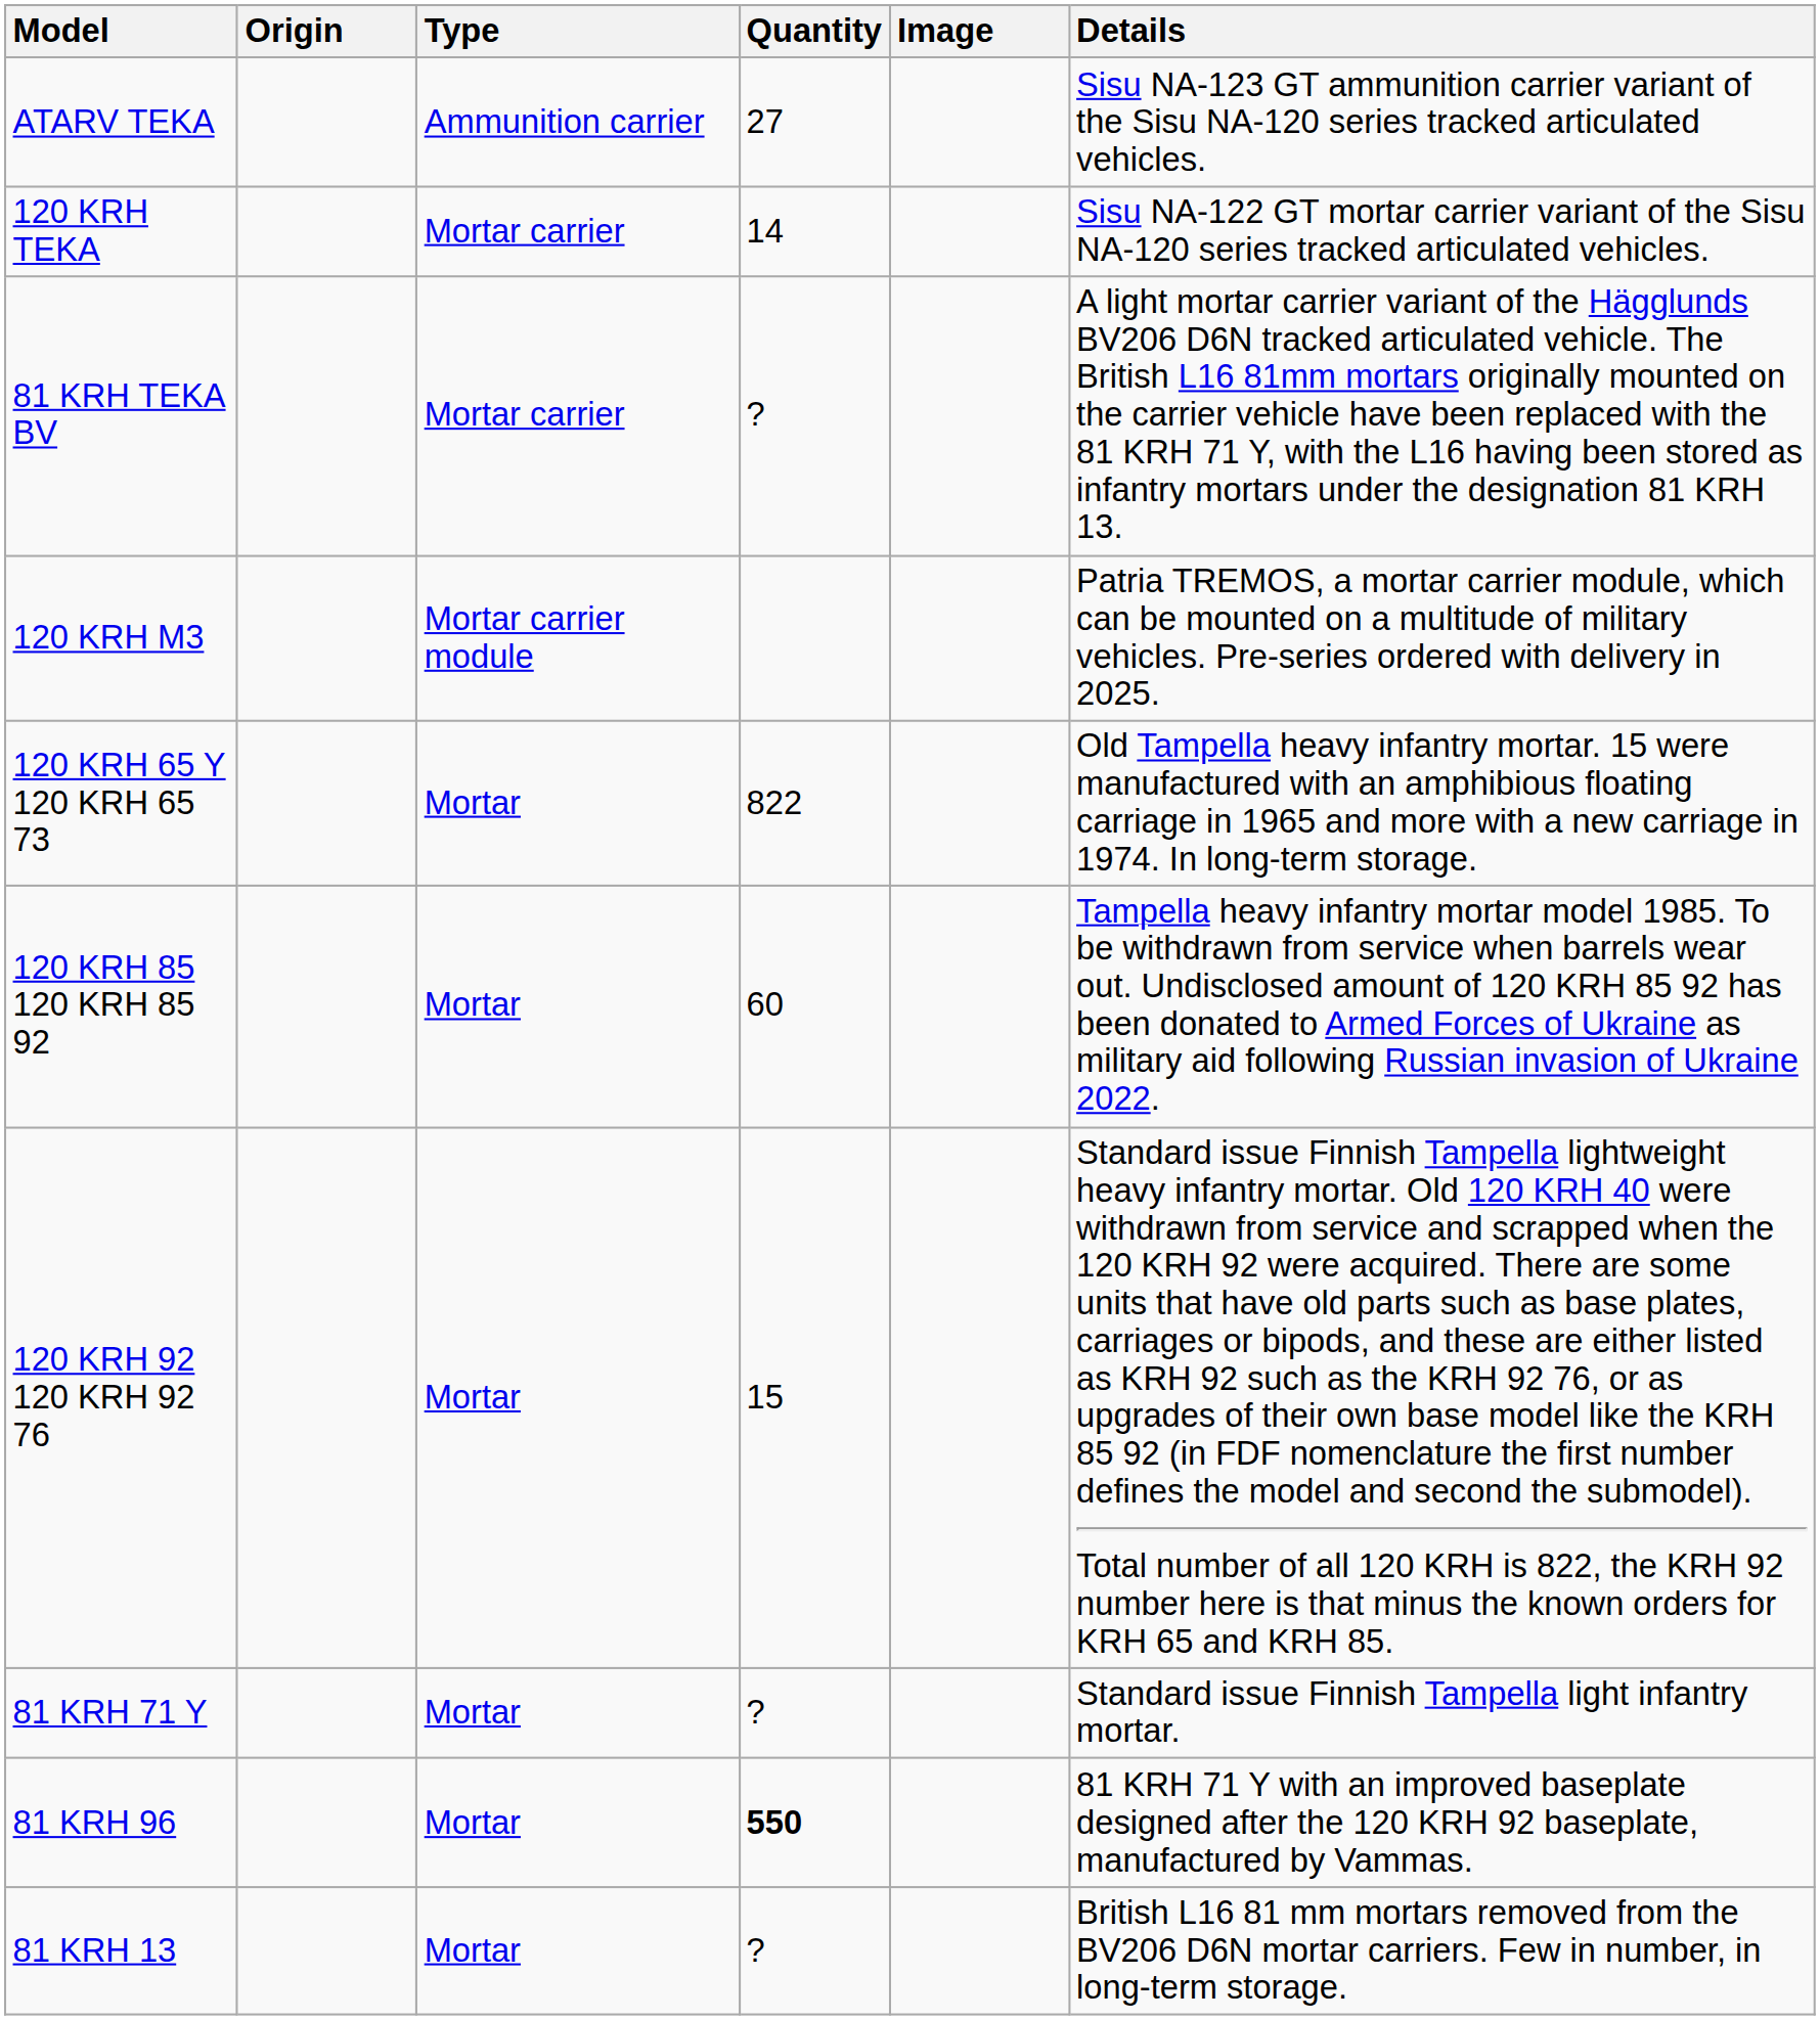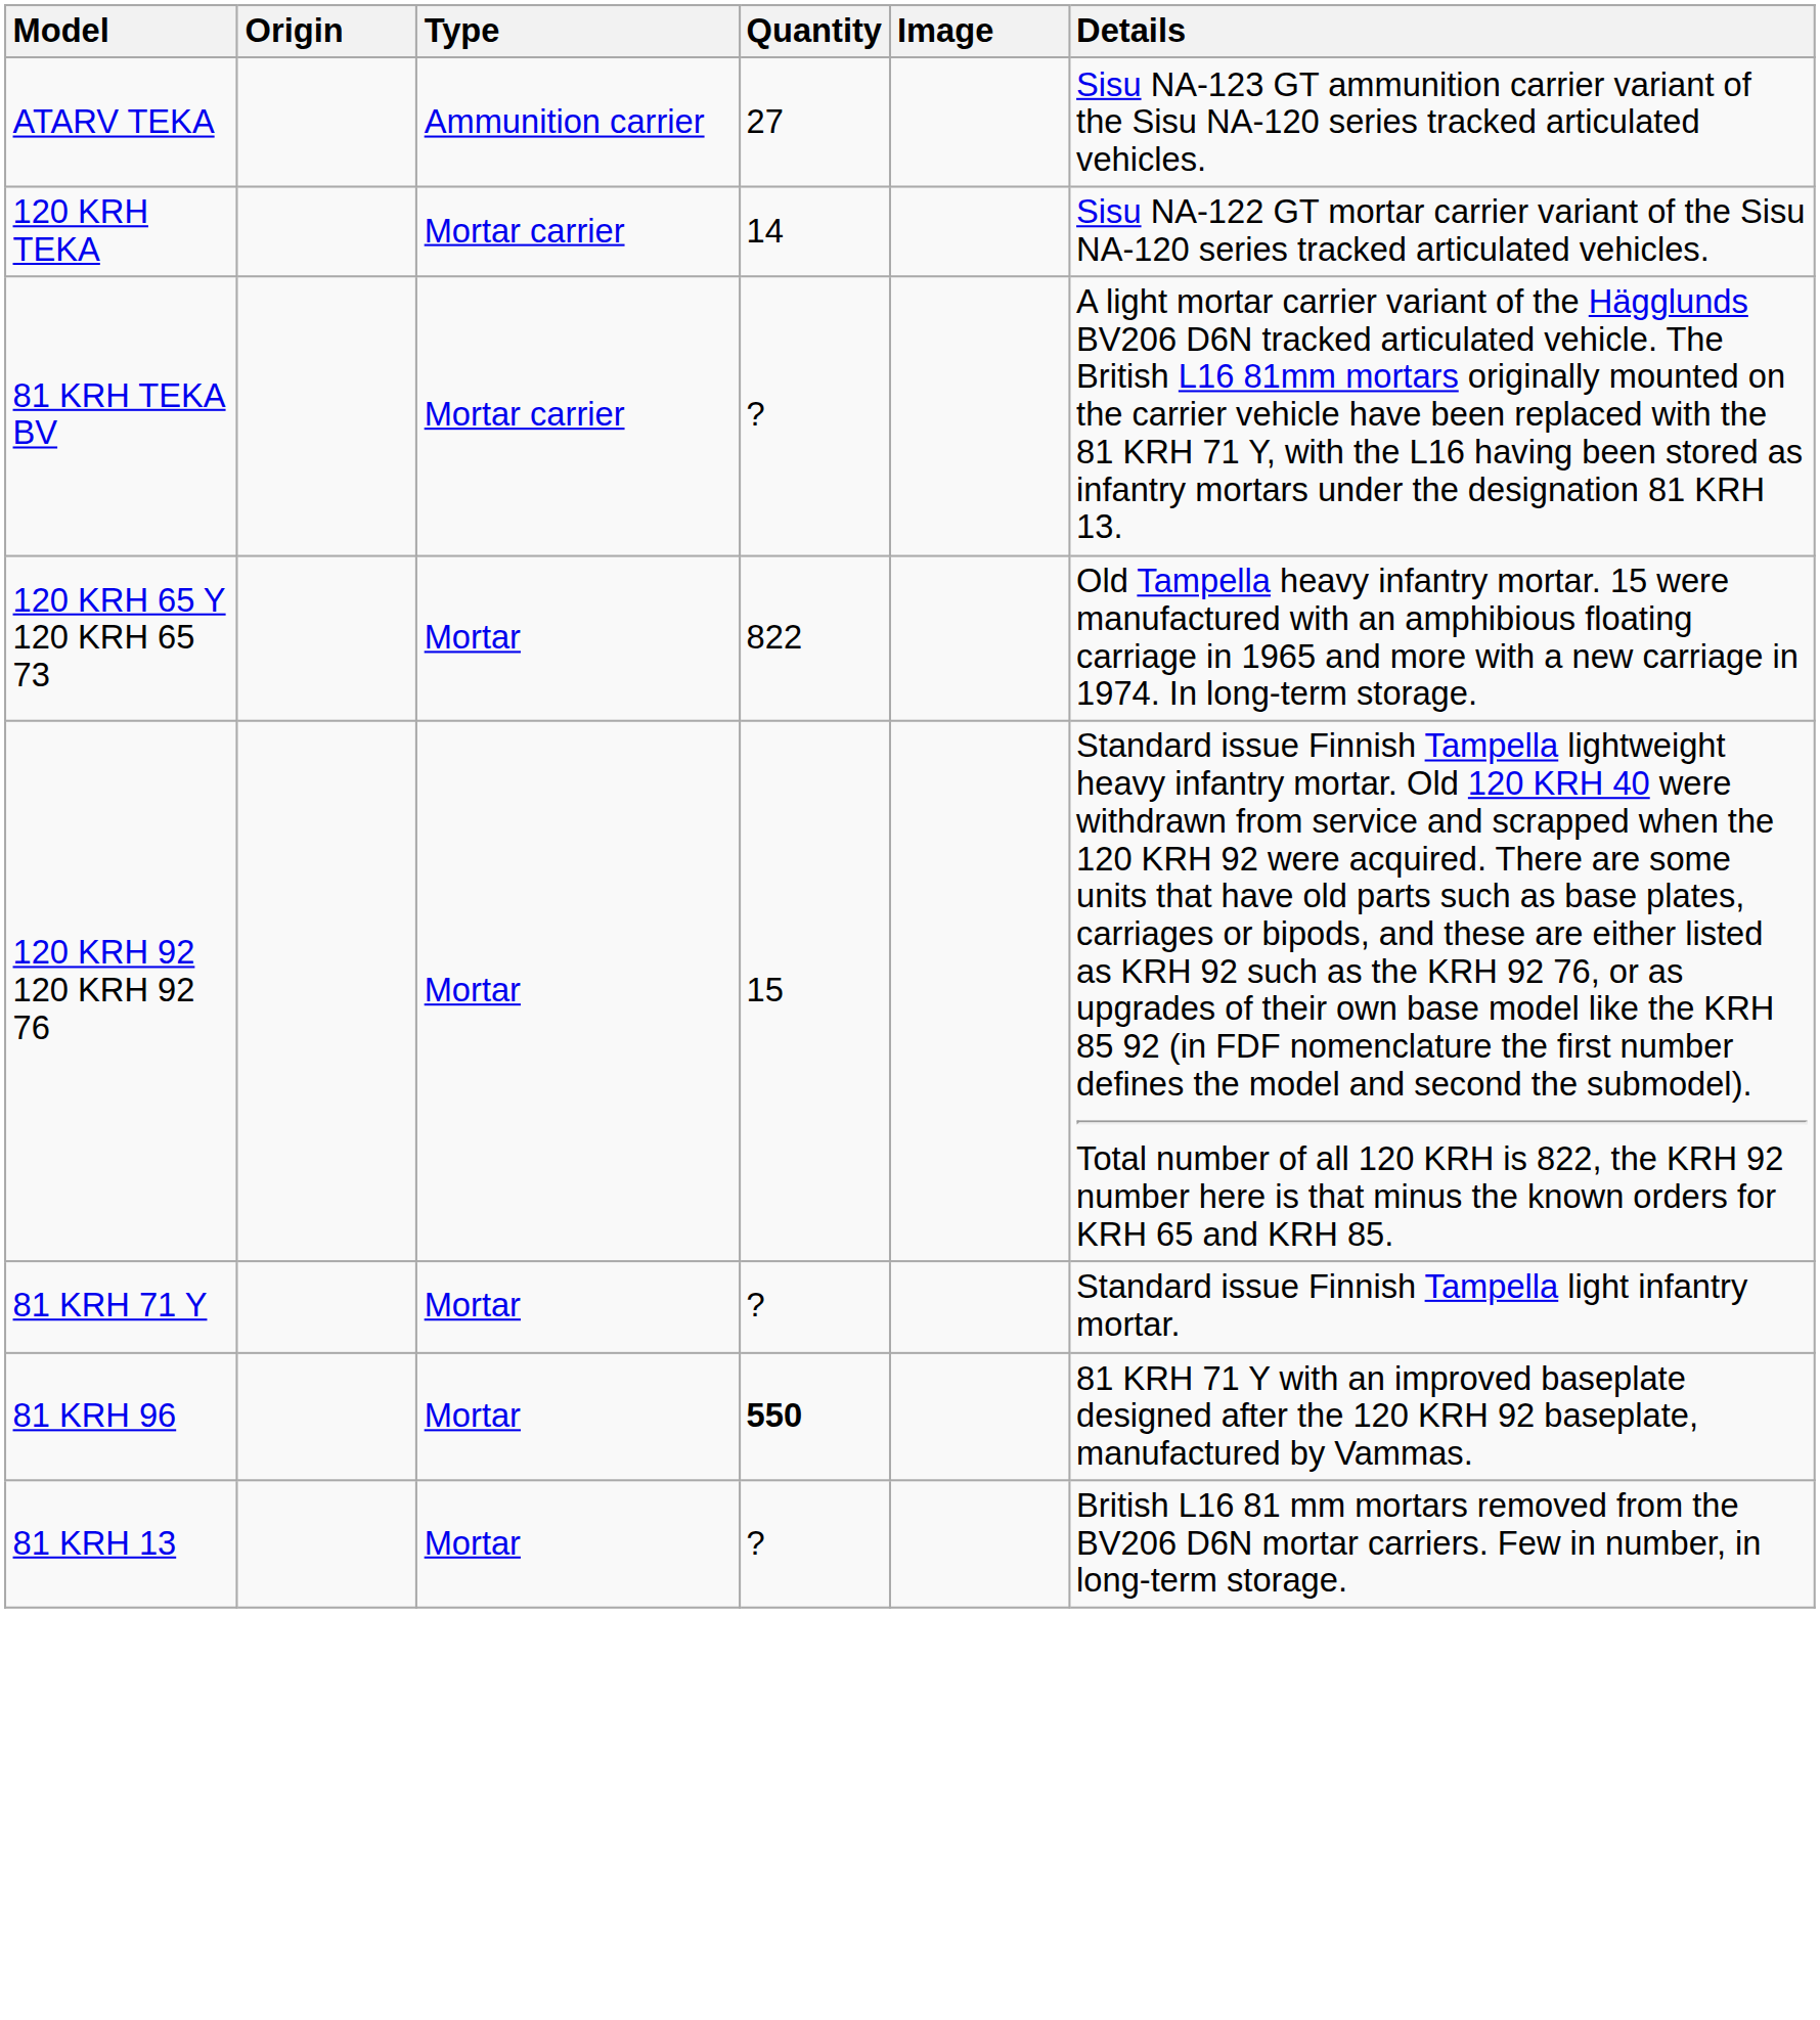- row: 120 KRH M3 | Mortar carrier module | Patria TREMOS, a mortar carrier module, which can be mounted on a multitude of military vehicles. Pre-series ordered with delivery in 2025.
- row: 120 KRH 85 120 KRH 85 92 | Mortar | 60 | Tampella heavy infantry mortar model 1985. To be withdrawn from service when barrels wear out. Undisclosed amount of 120 KRH 85 92 has been donated to Armed Forces of Ukraine as military aid following Russian invasion of Ukraine 2022.
